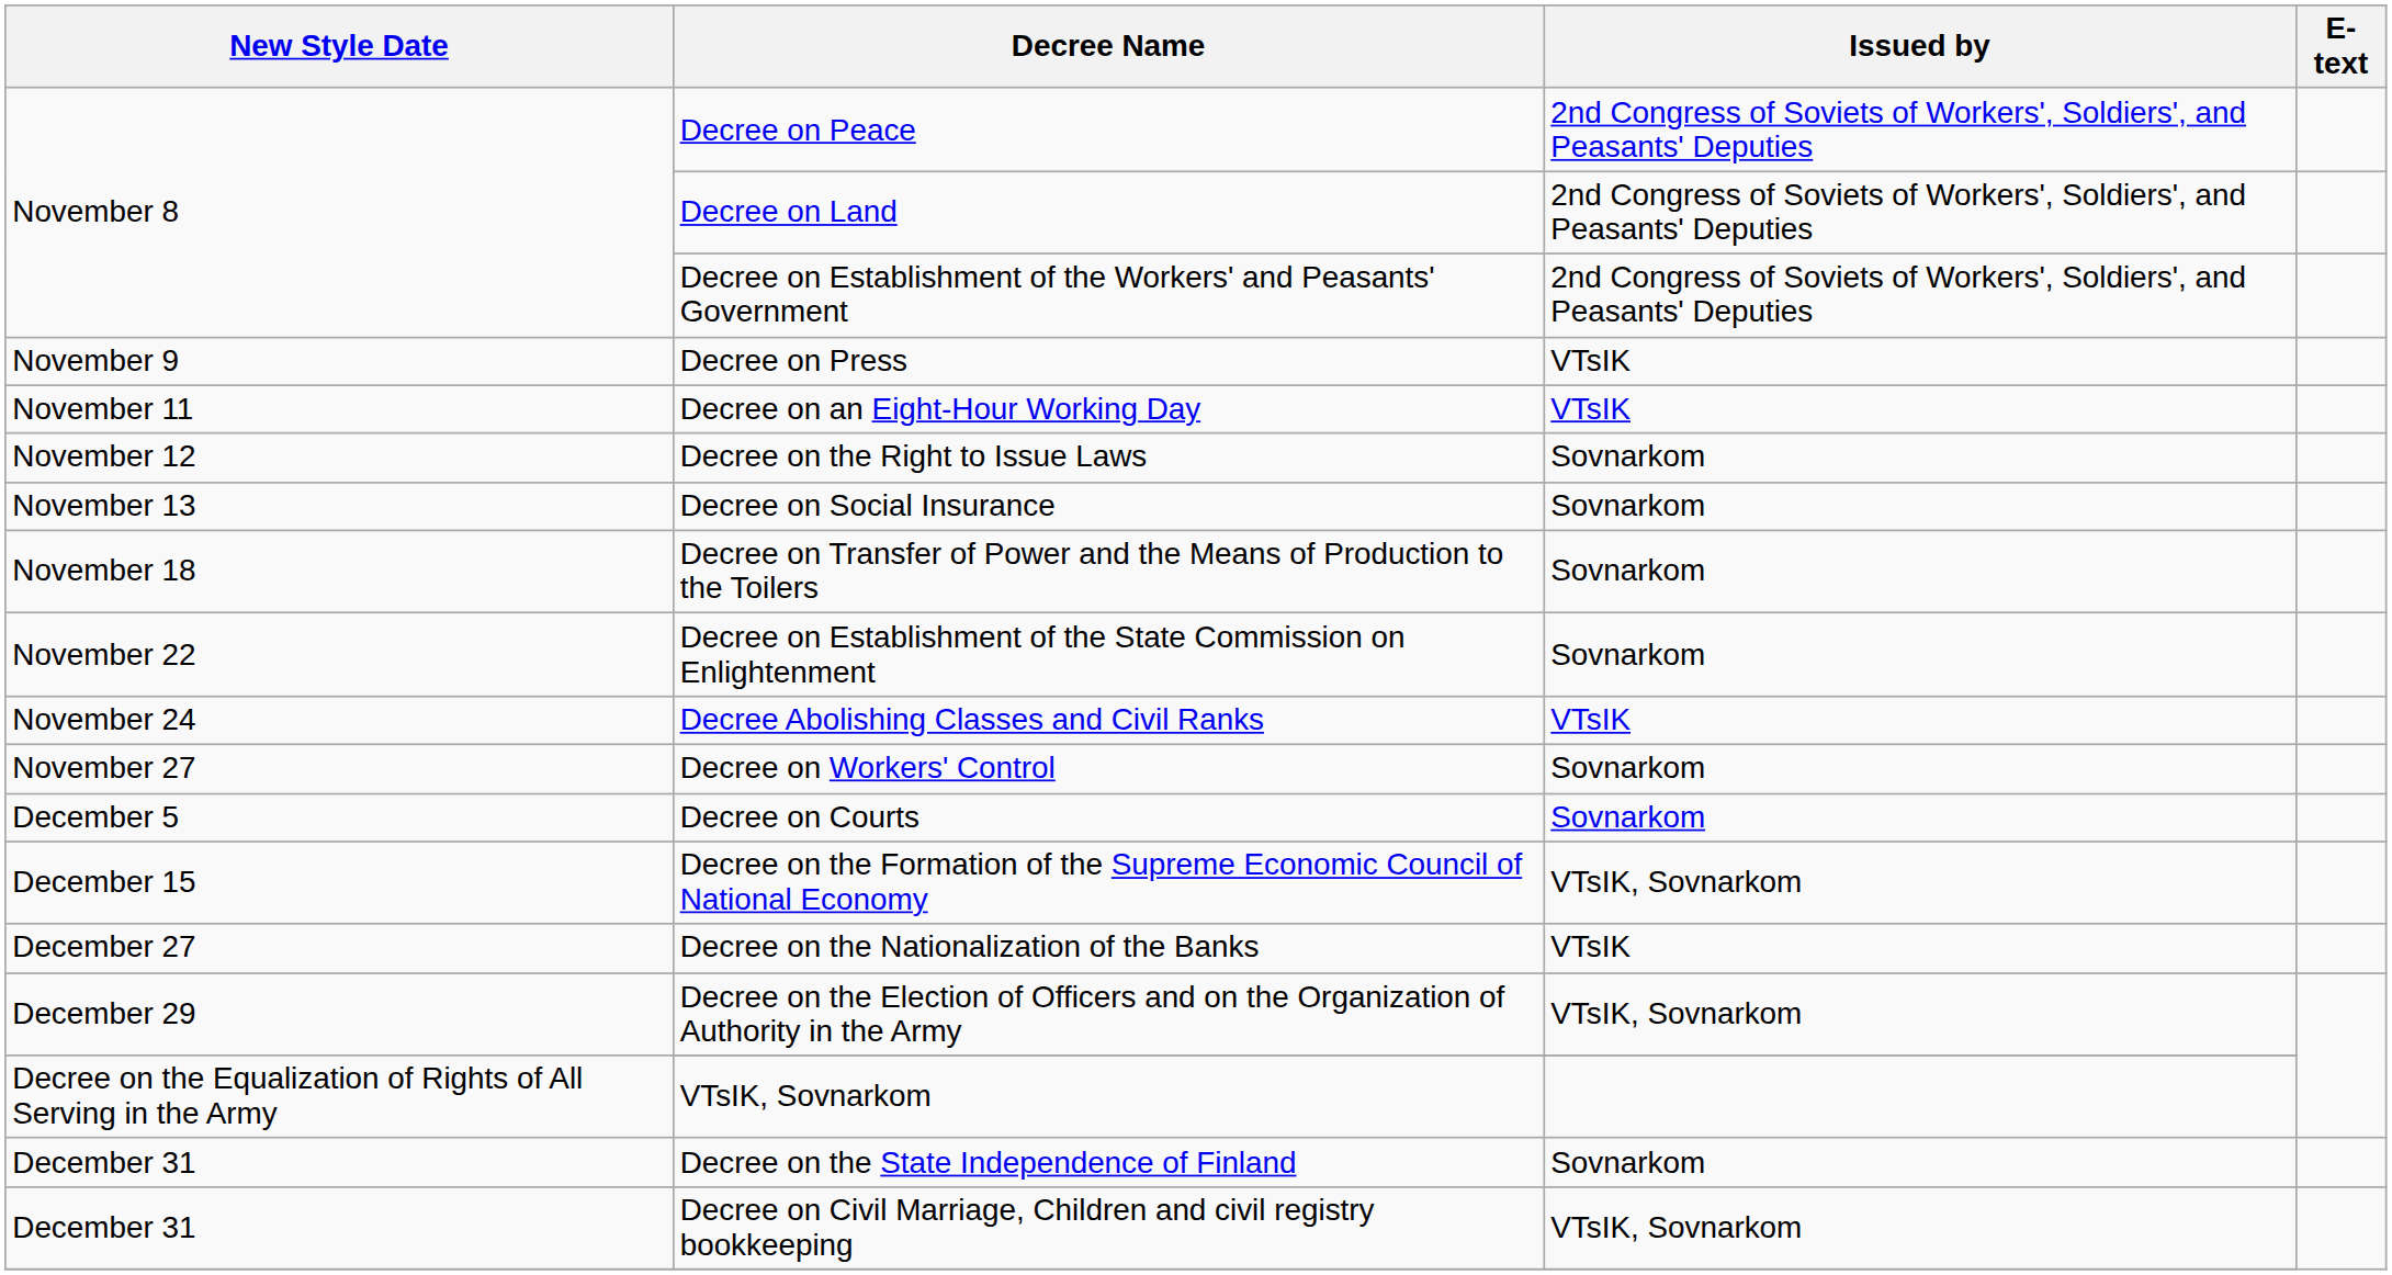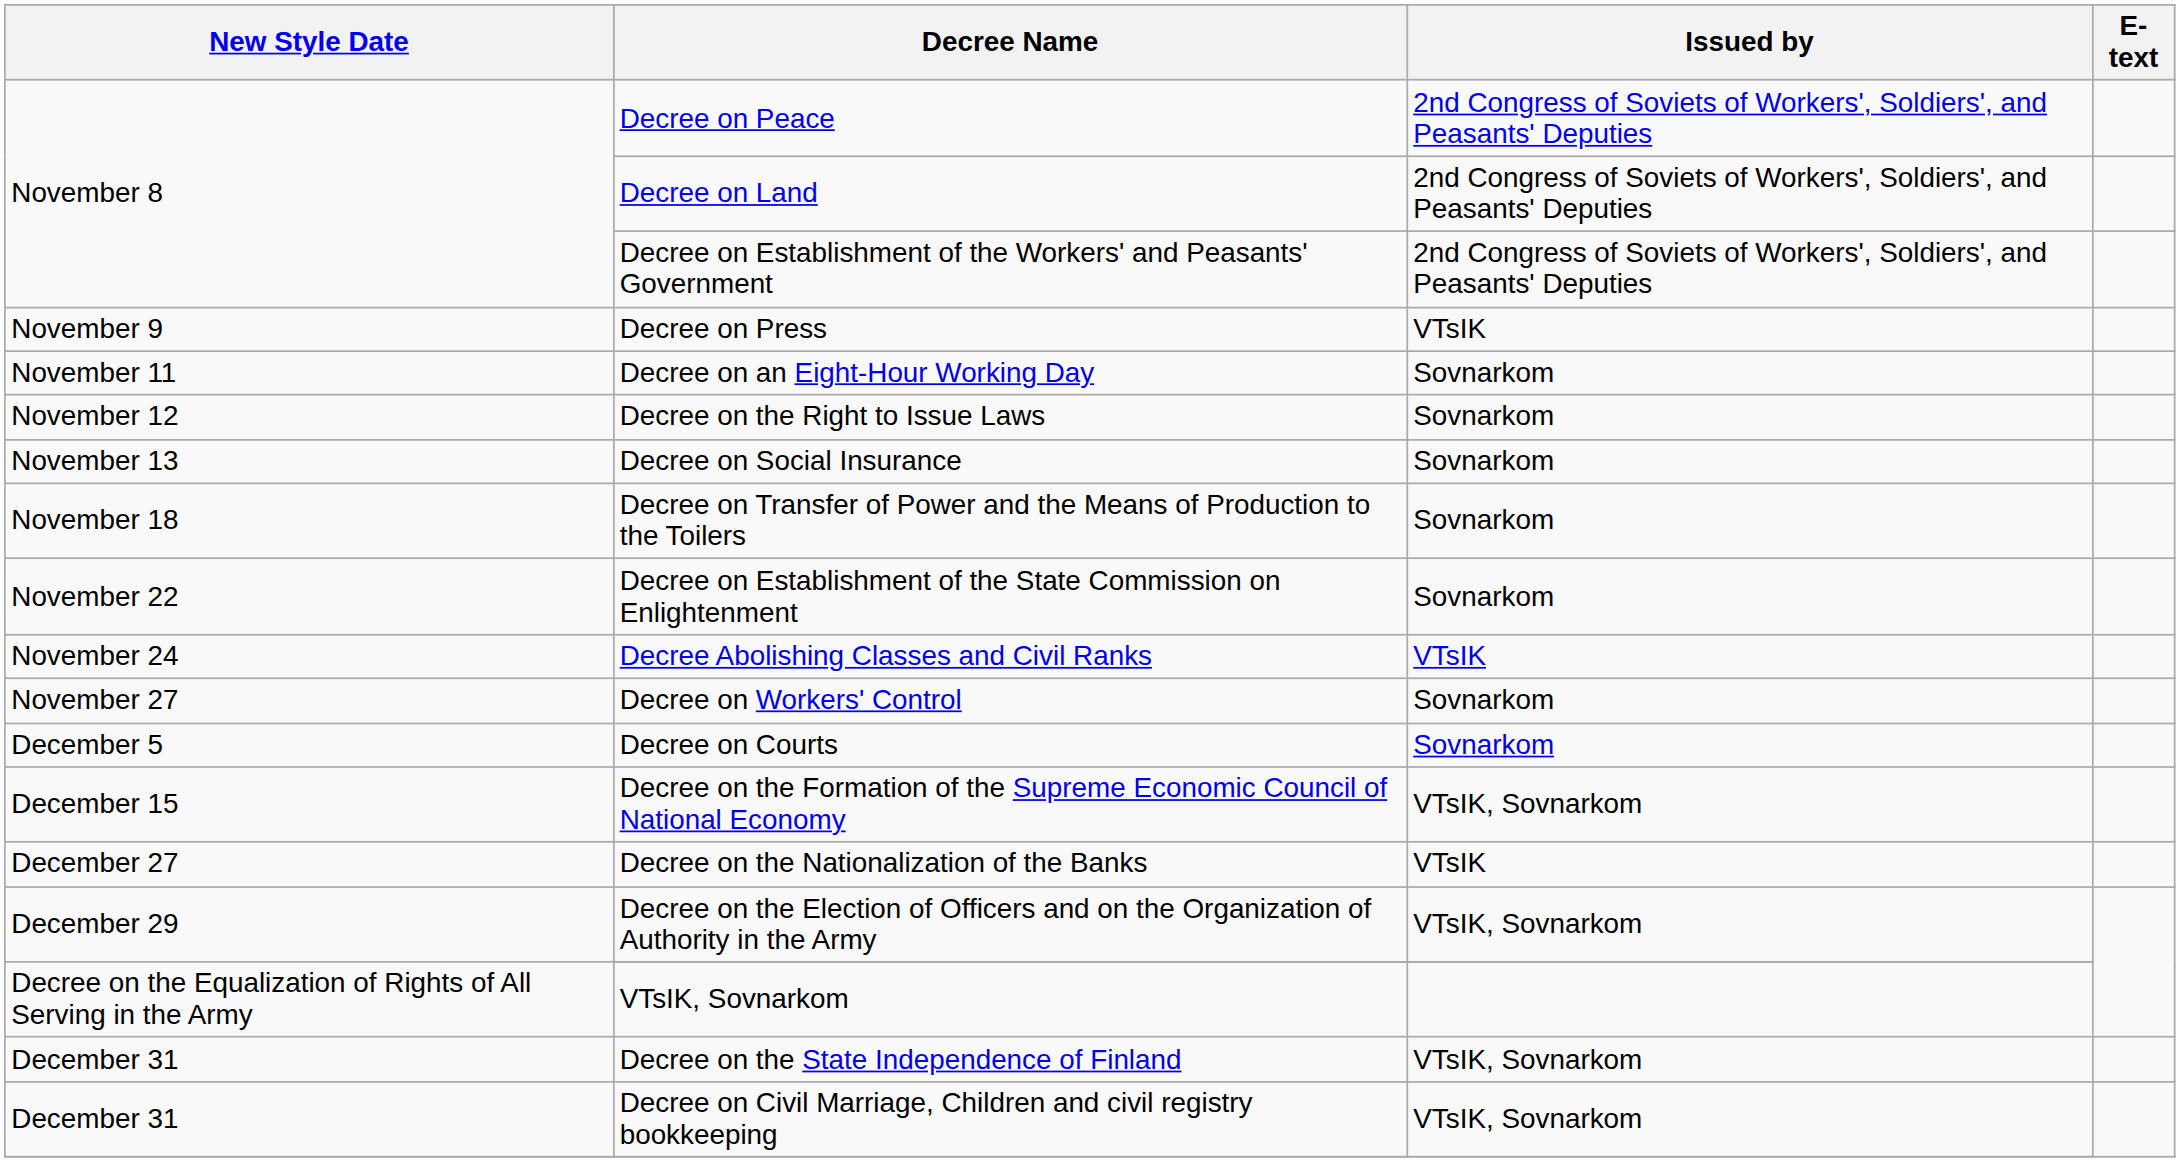Decree on an Eight-Hour Working Day | Issued by: VTsIK -> Sovnarkom
Decree on the State Independence of Finland | Issued by: Sovnarkom -> VTsIK, Sovnarkom
